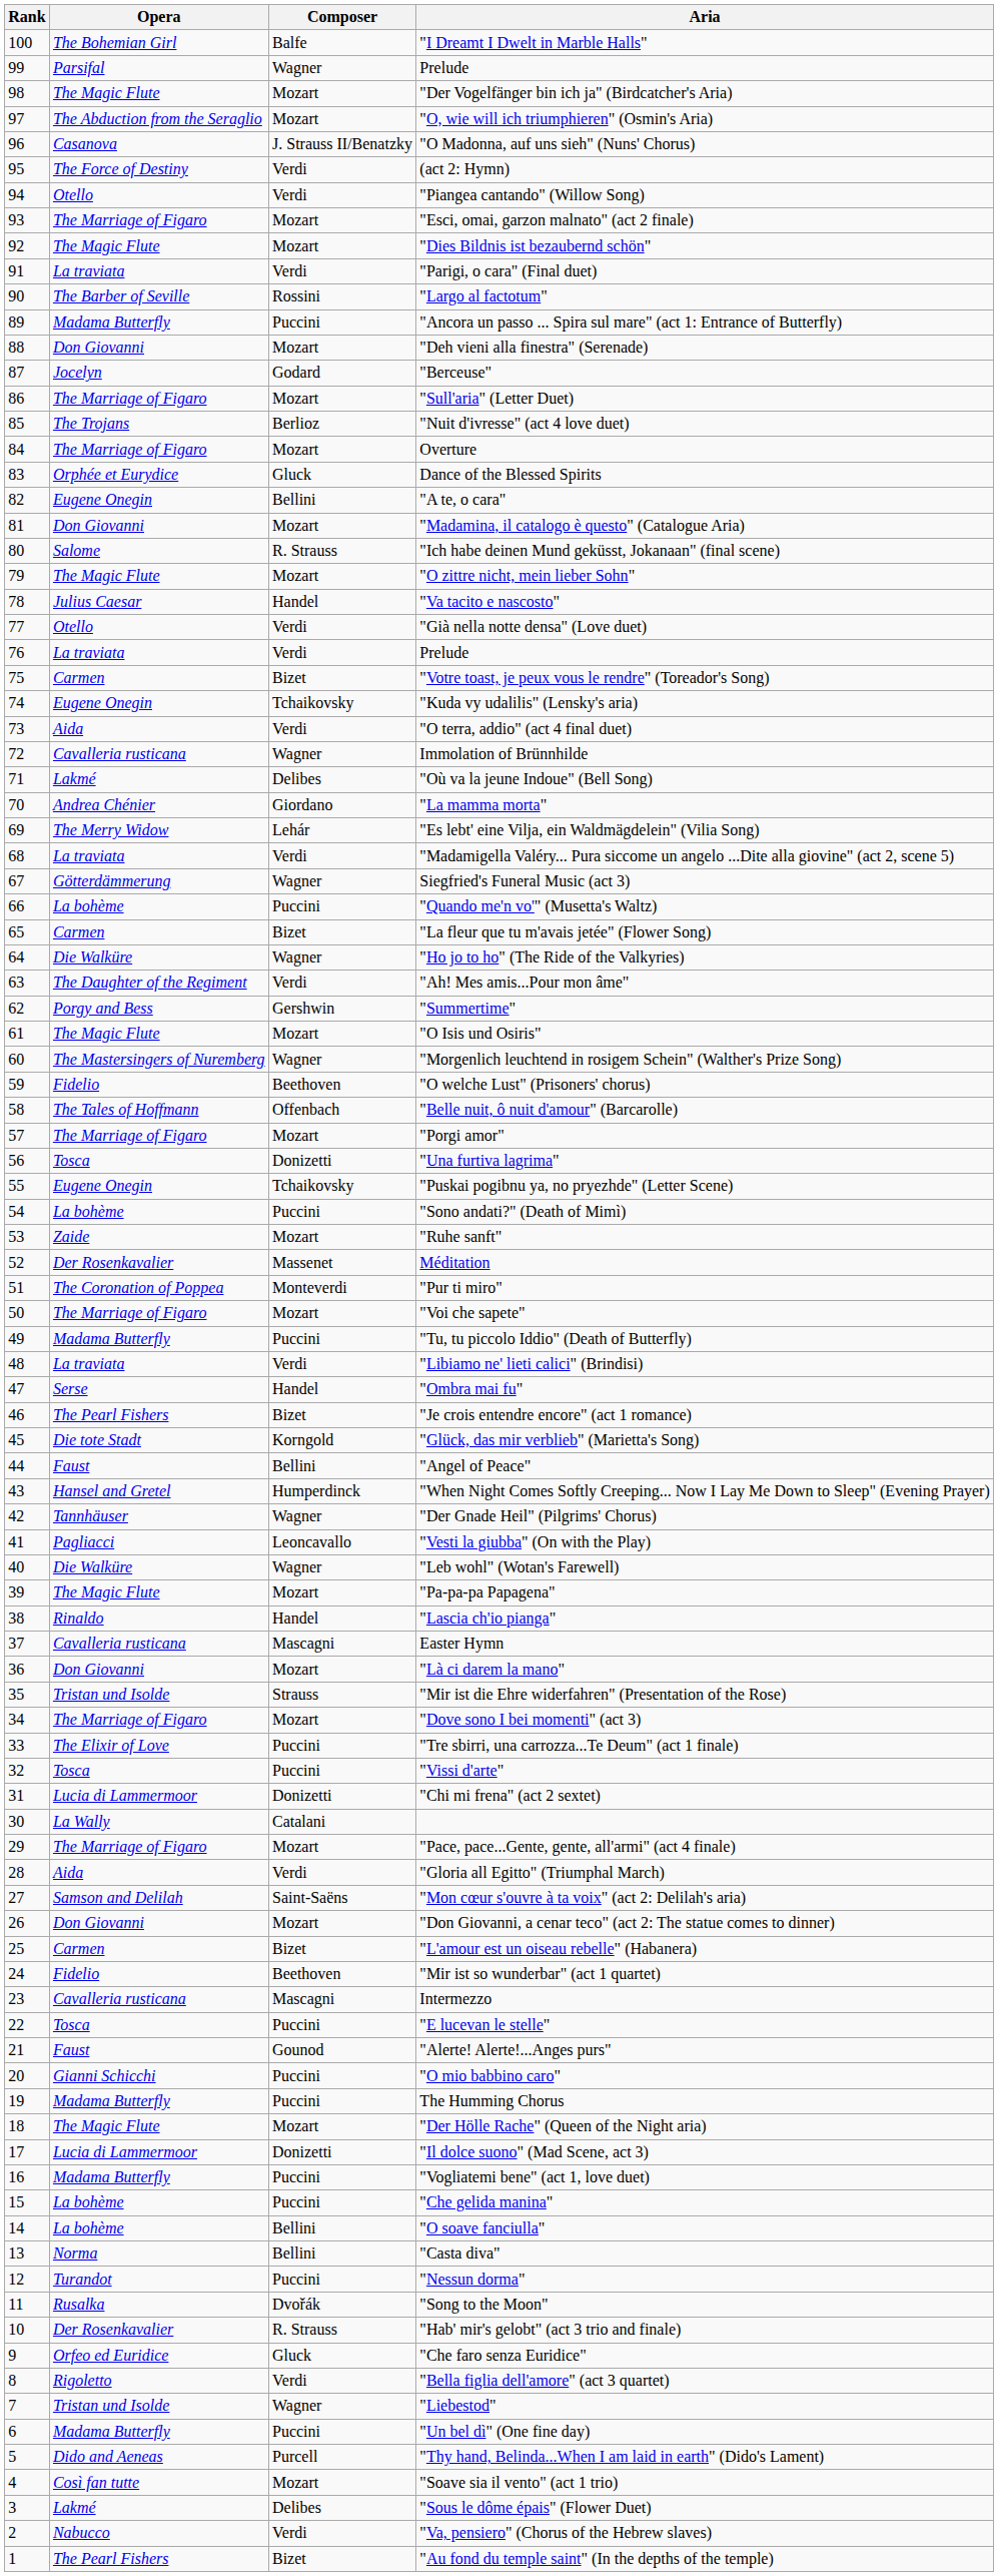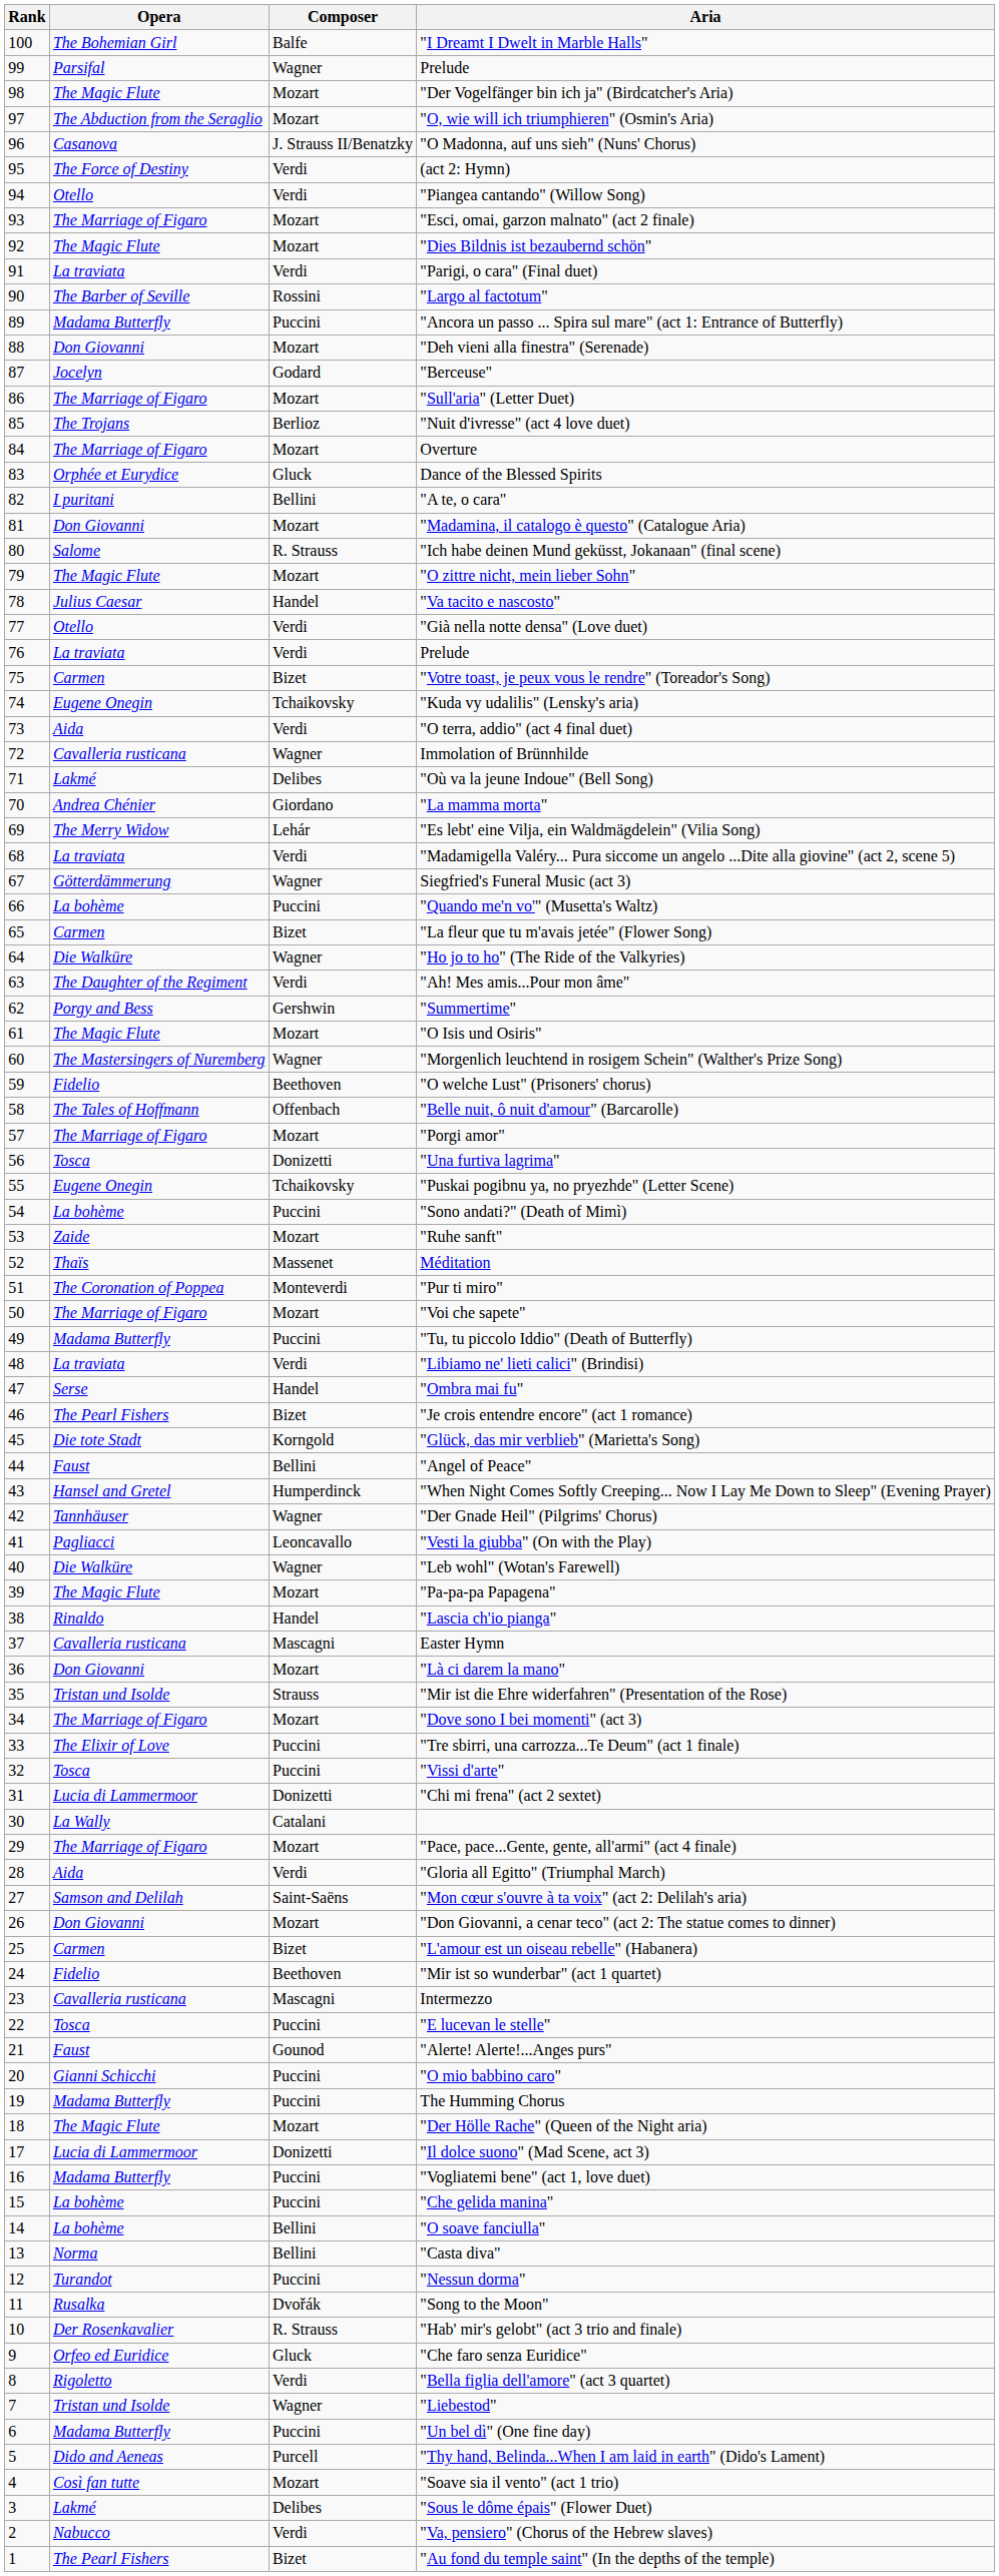"A te, o cara" | Opera: Eugene Onegin -> I puritani
Méditation | Opera: Der Rosenkavalier -> Thaïs
